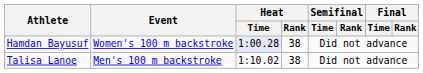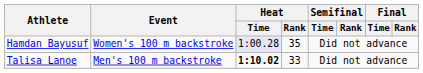Hamdan Bayusuf | Heat / Rank: 38 -> 35
Talisa Lanoe | Heat / Time: normal -> bold
Talisa Lanoe | Heat / Rank: 38 -> 33
